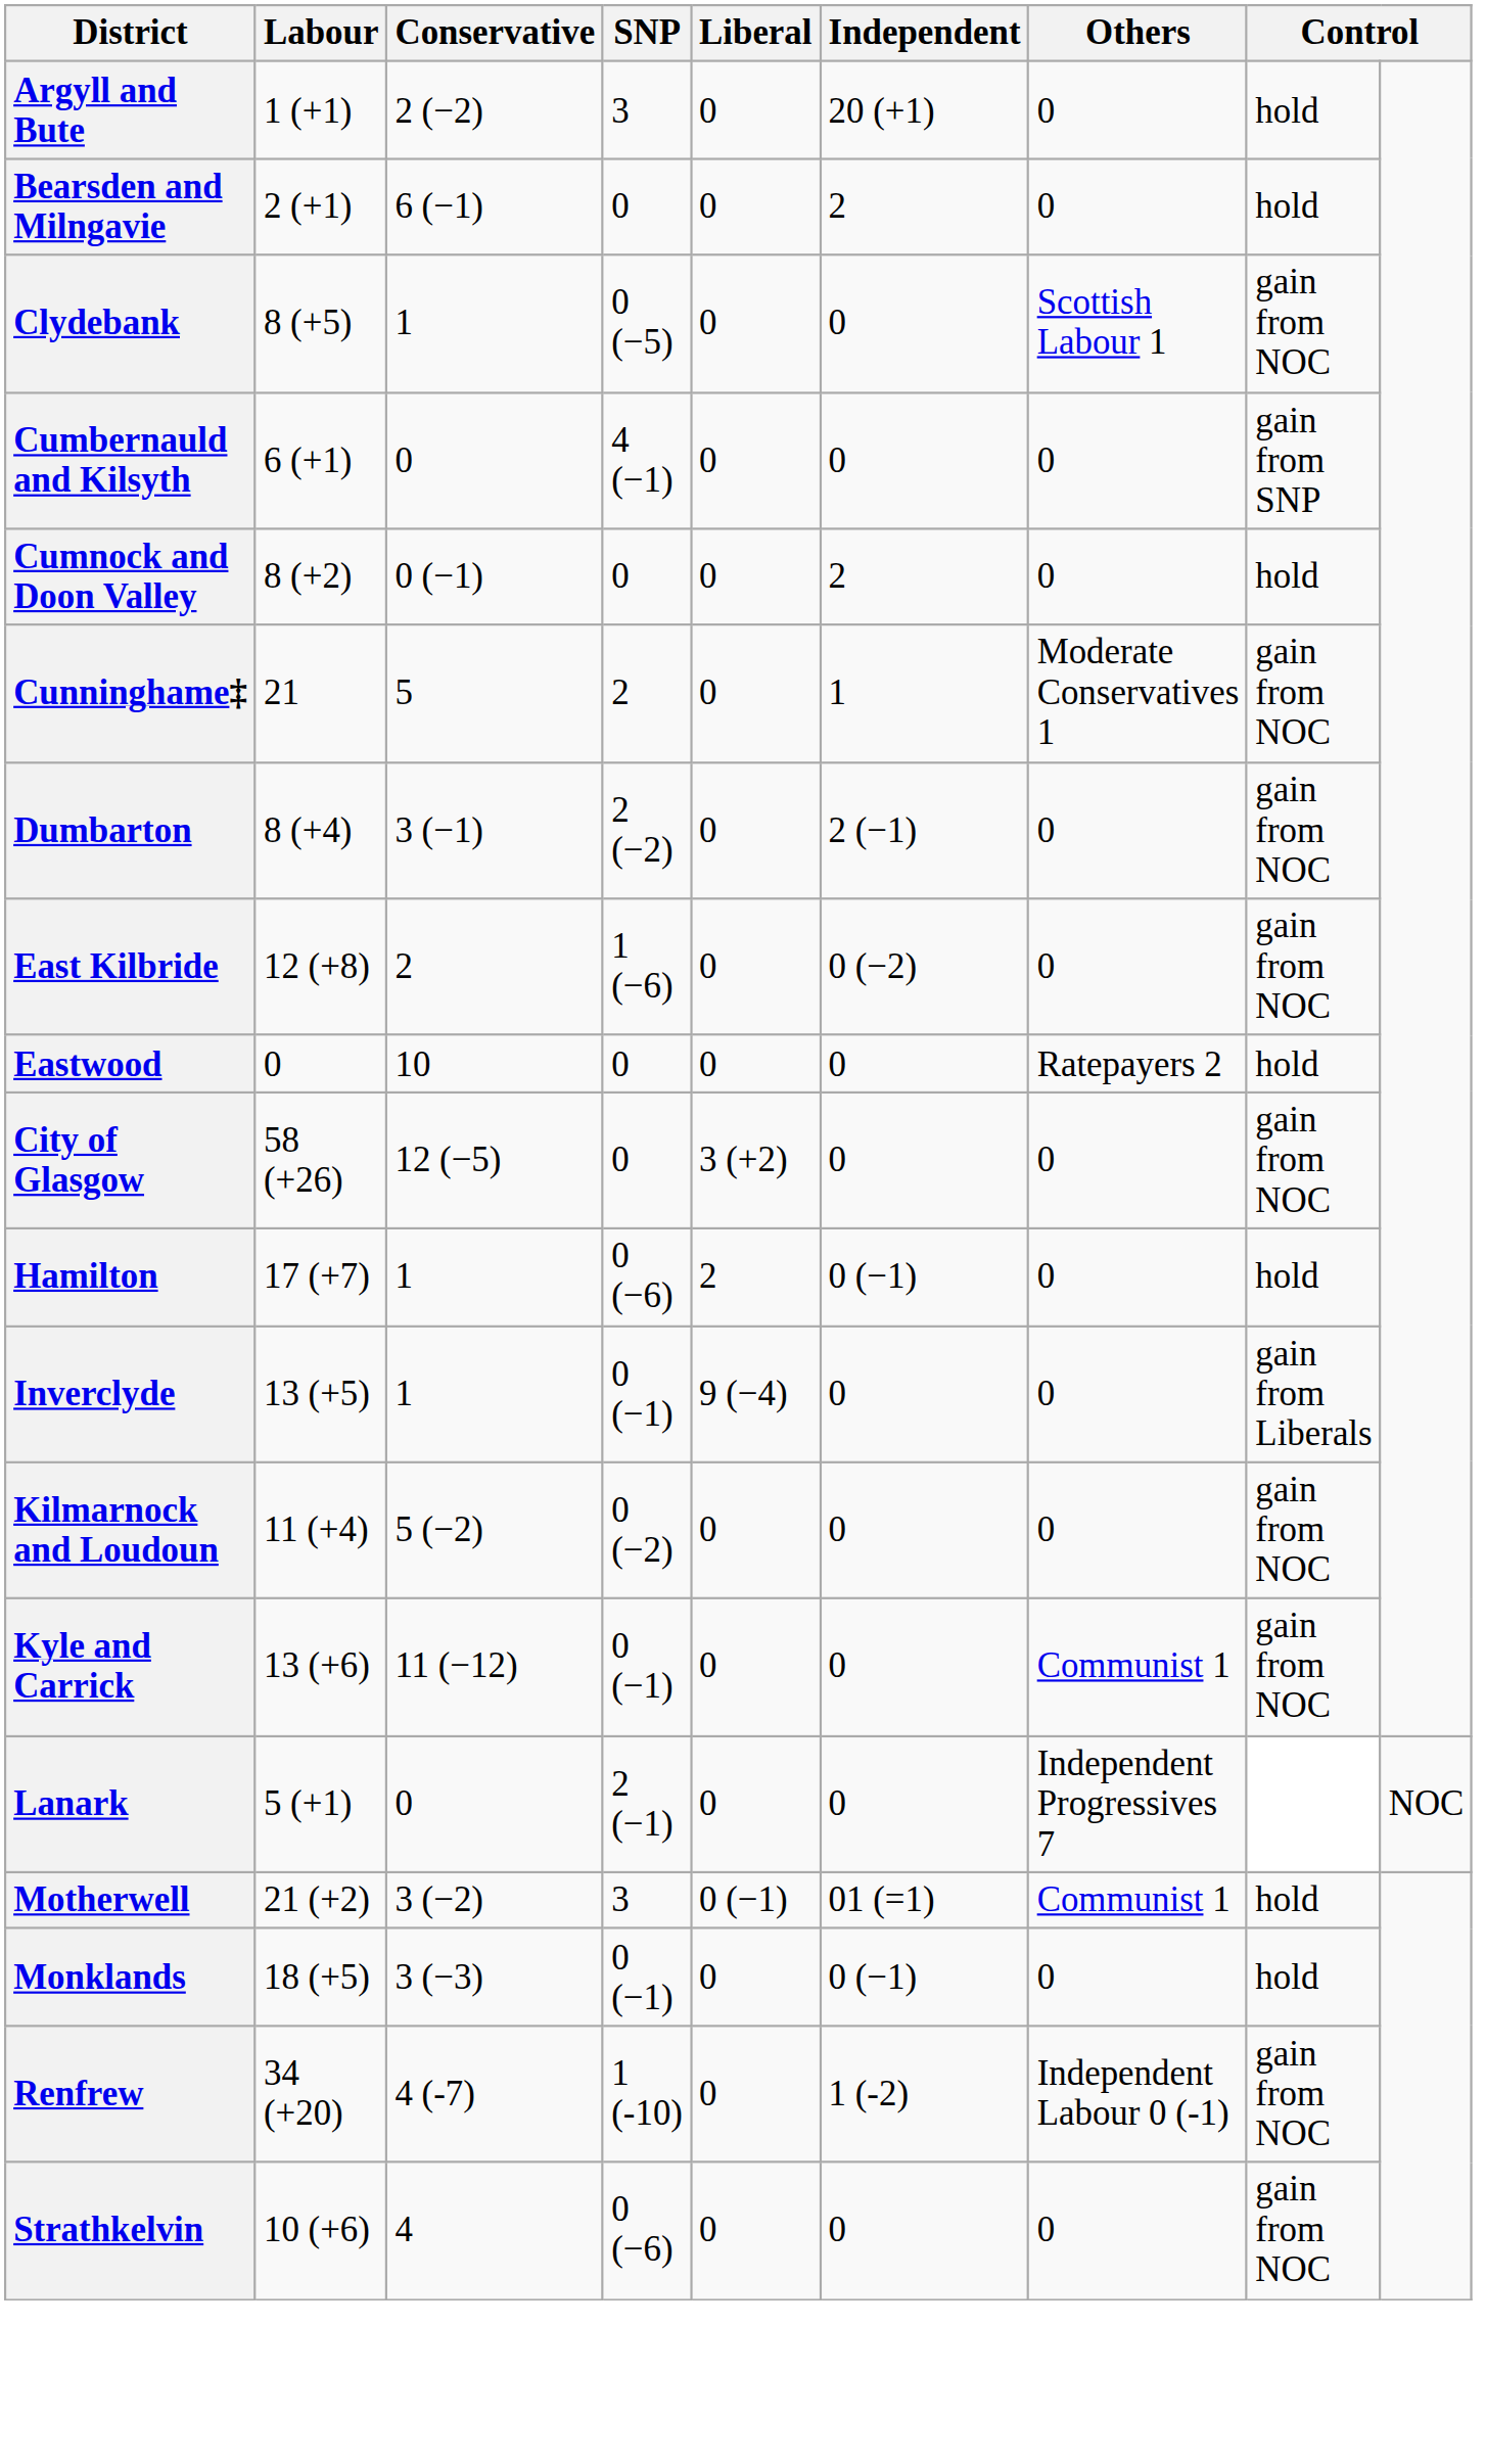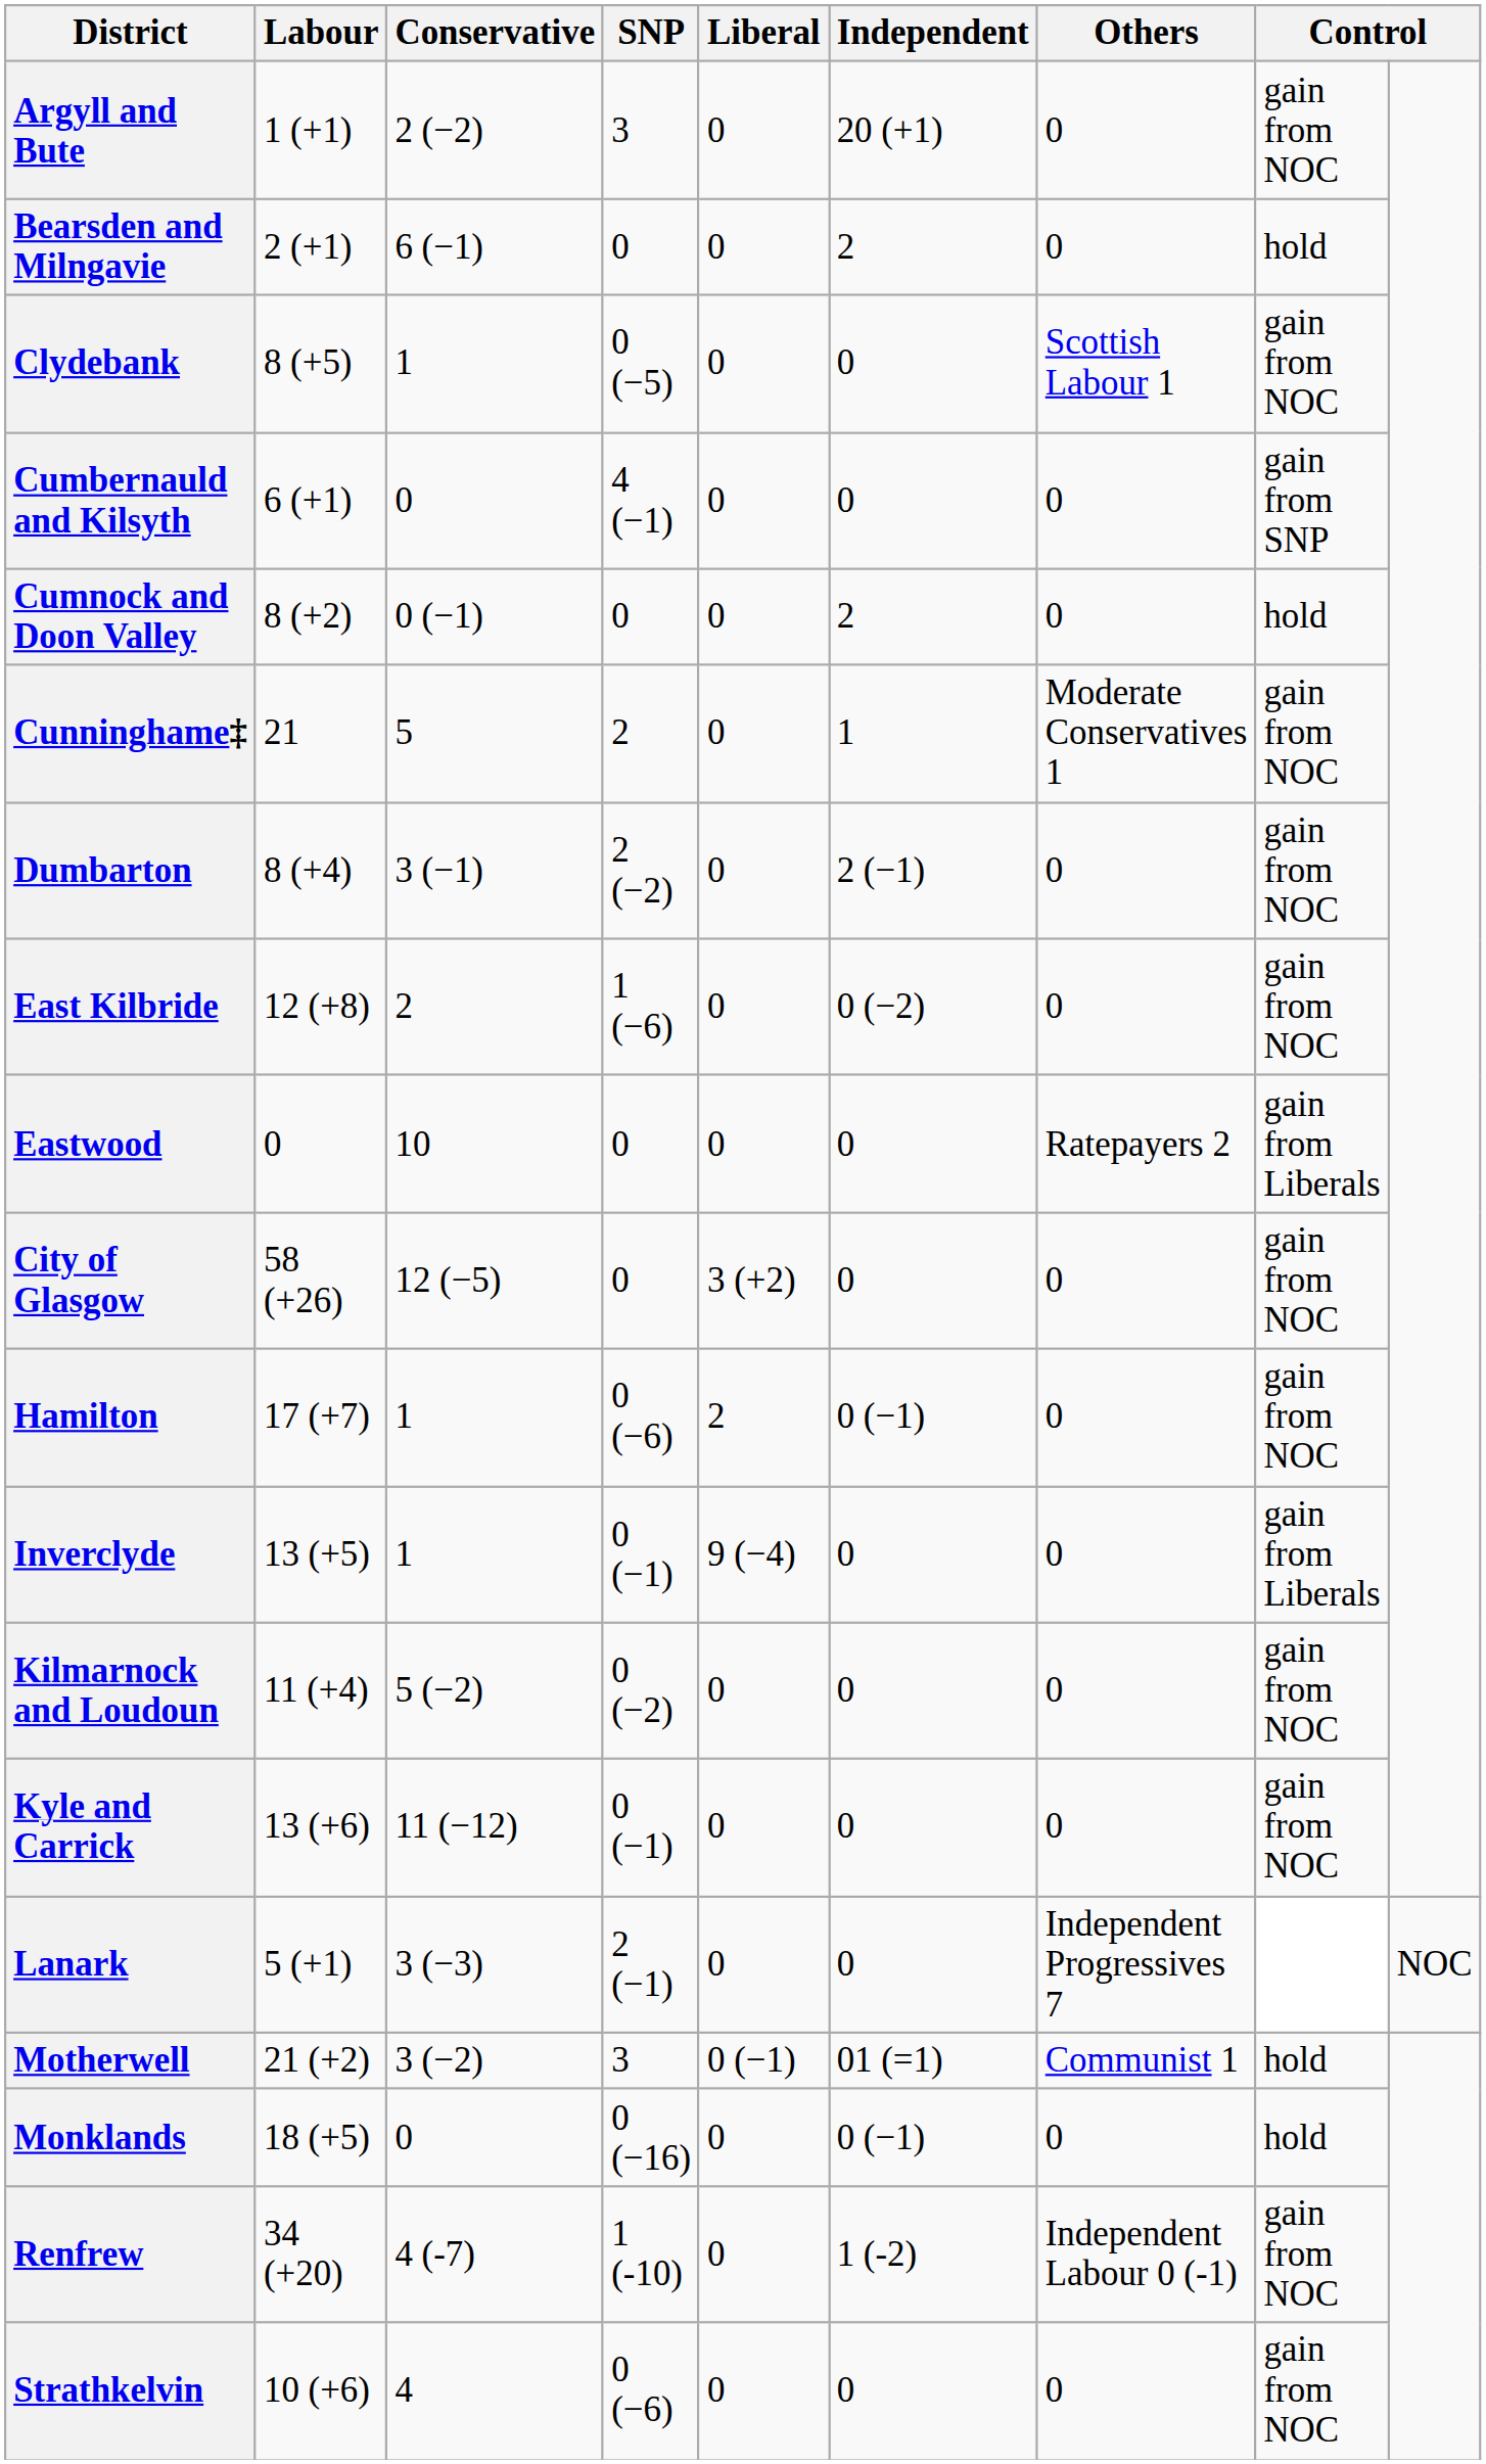Argyll and Bute | column 8: hold -> gain from NOC
Eastwood | column 8: hold -> gain from Liberals
Hamilton | column 8: hold -> gain from NOC
Kyle and Carrick | Others: Communist 1 -> 0
Lanark | Conservative: 0 -> 3 (−3)
Monklands | Conservative: 3 (−3) -> 0
Monklands | SNP: 0 (−1) -> 0 (−16)
